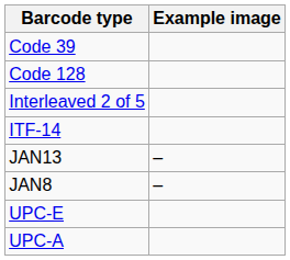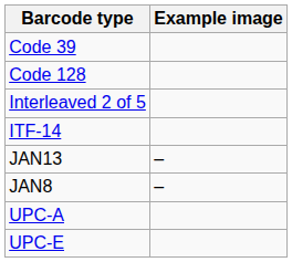rows swapped: UPC-A <-> UPC-E
